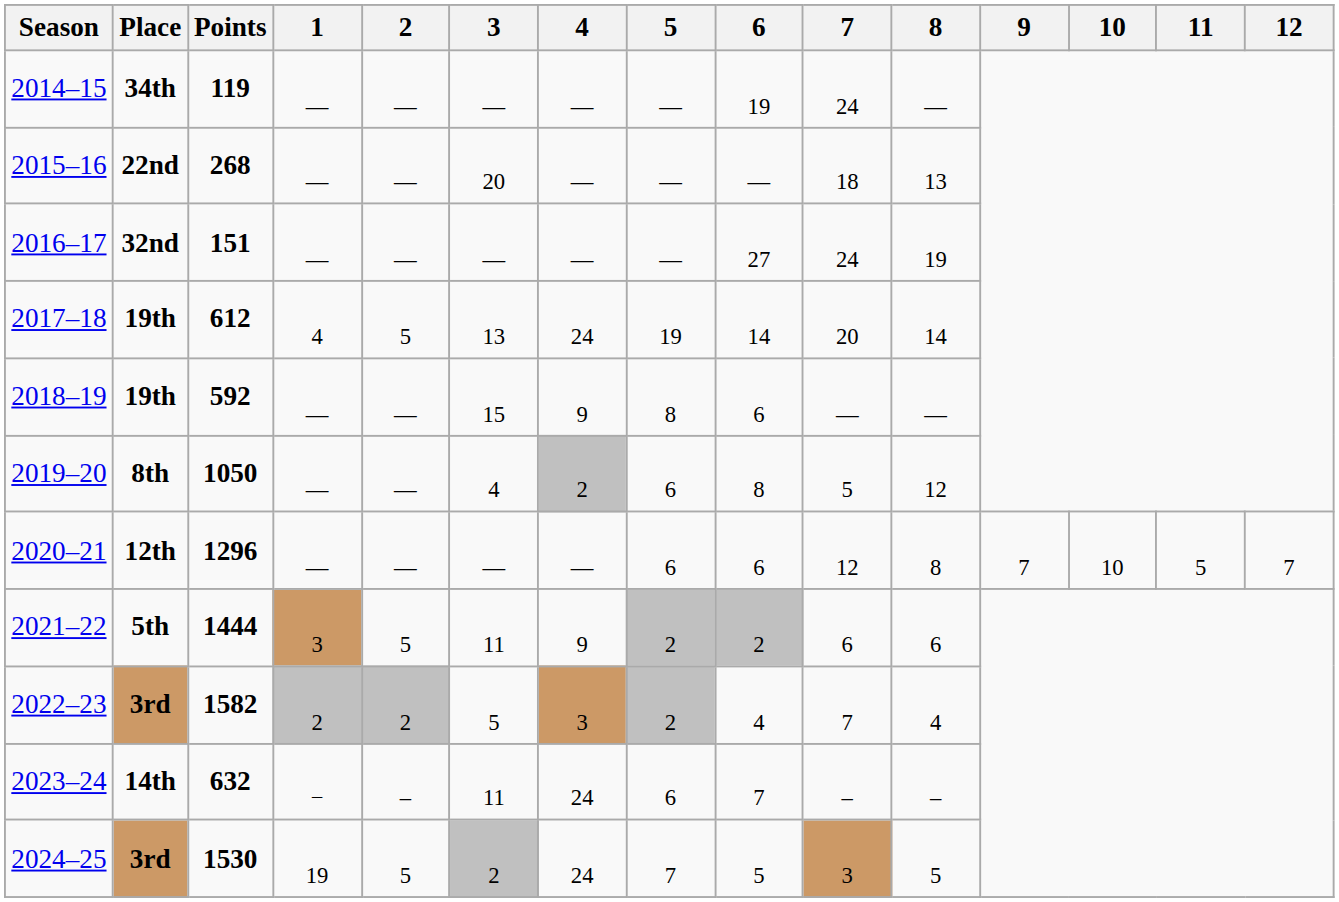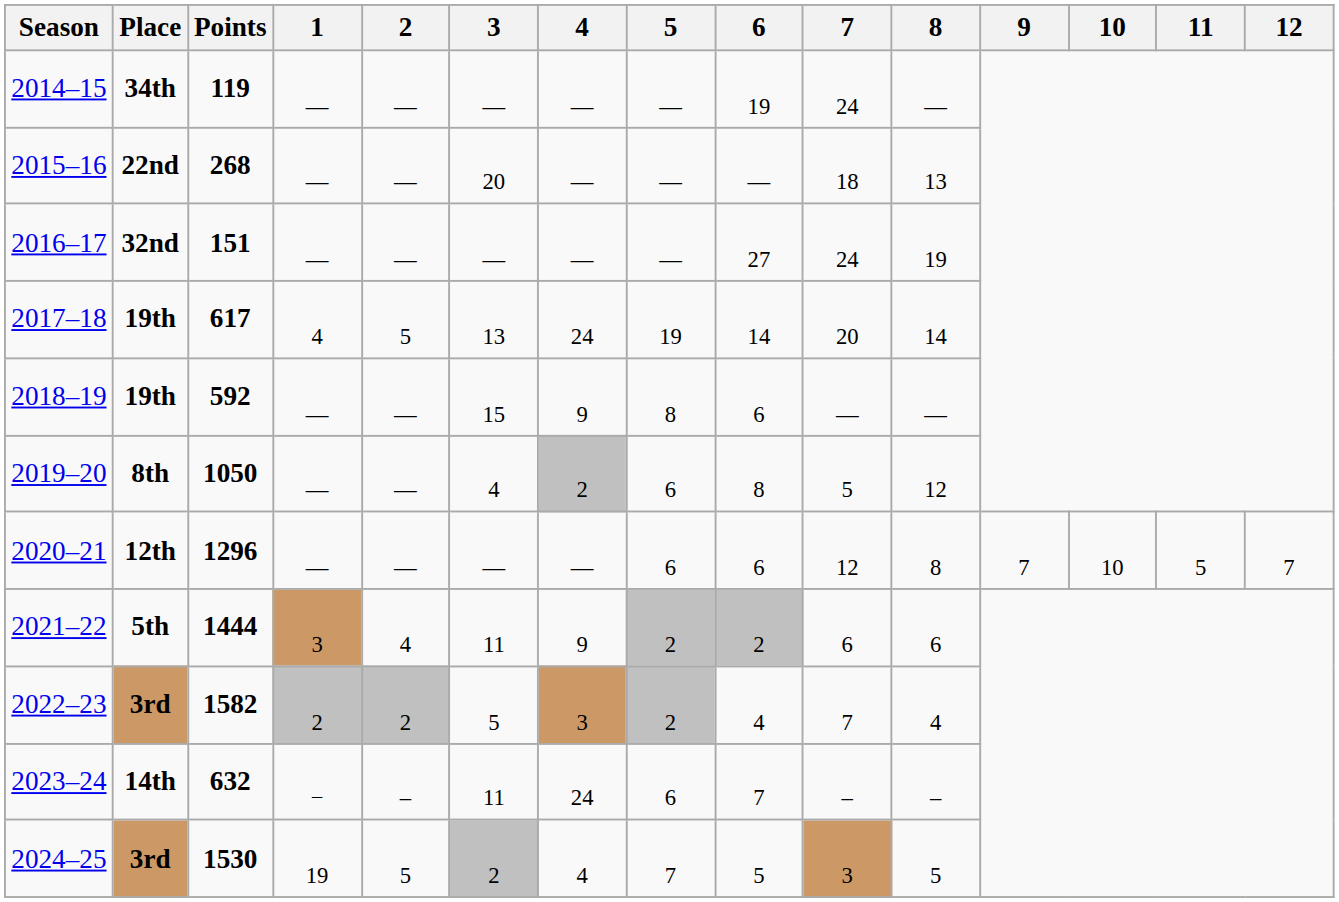2017–18 | Points: 612 -> 617
2021–22 | 2: 5 -> 4
2024–25 | 4: 24 -> 4
